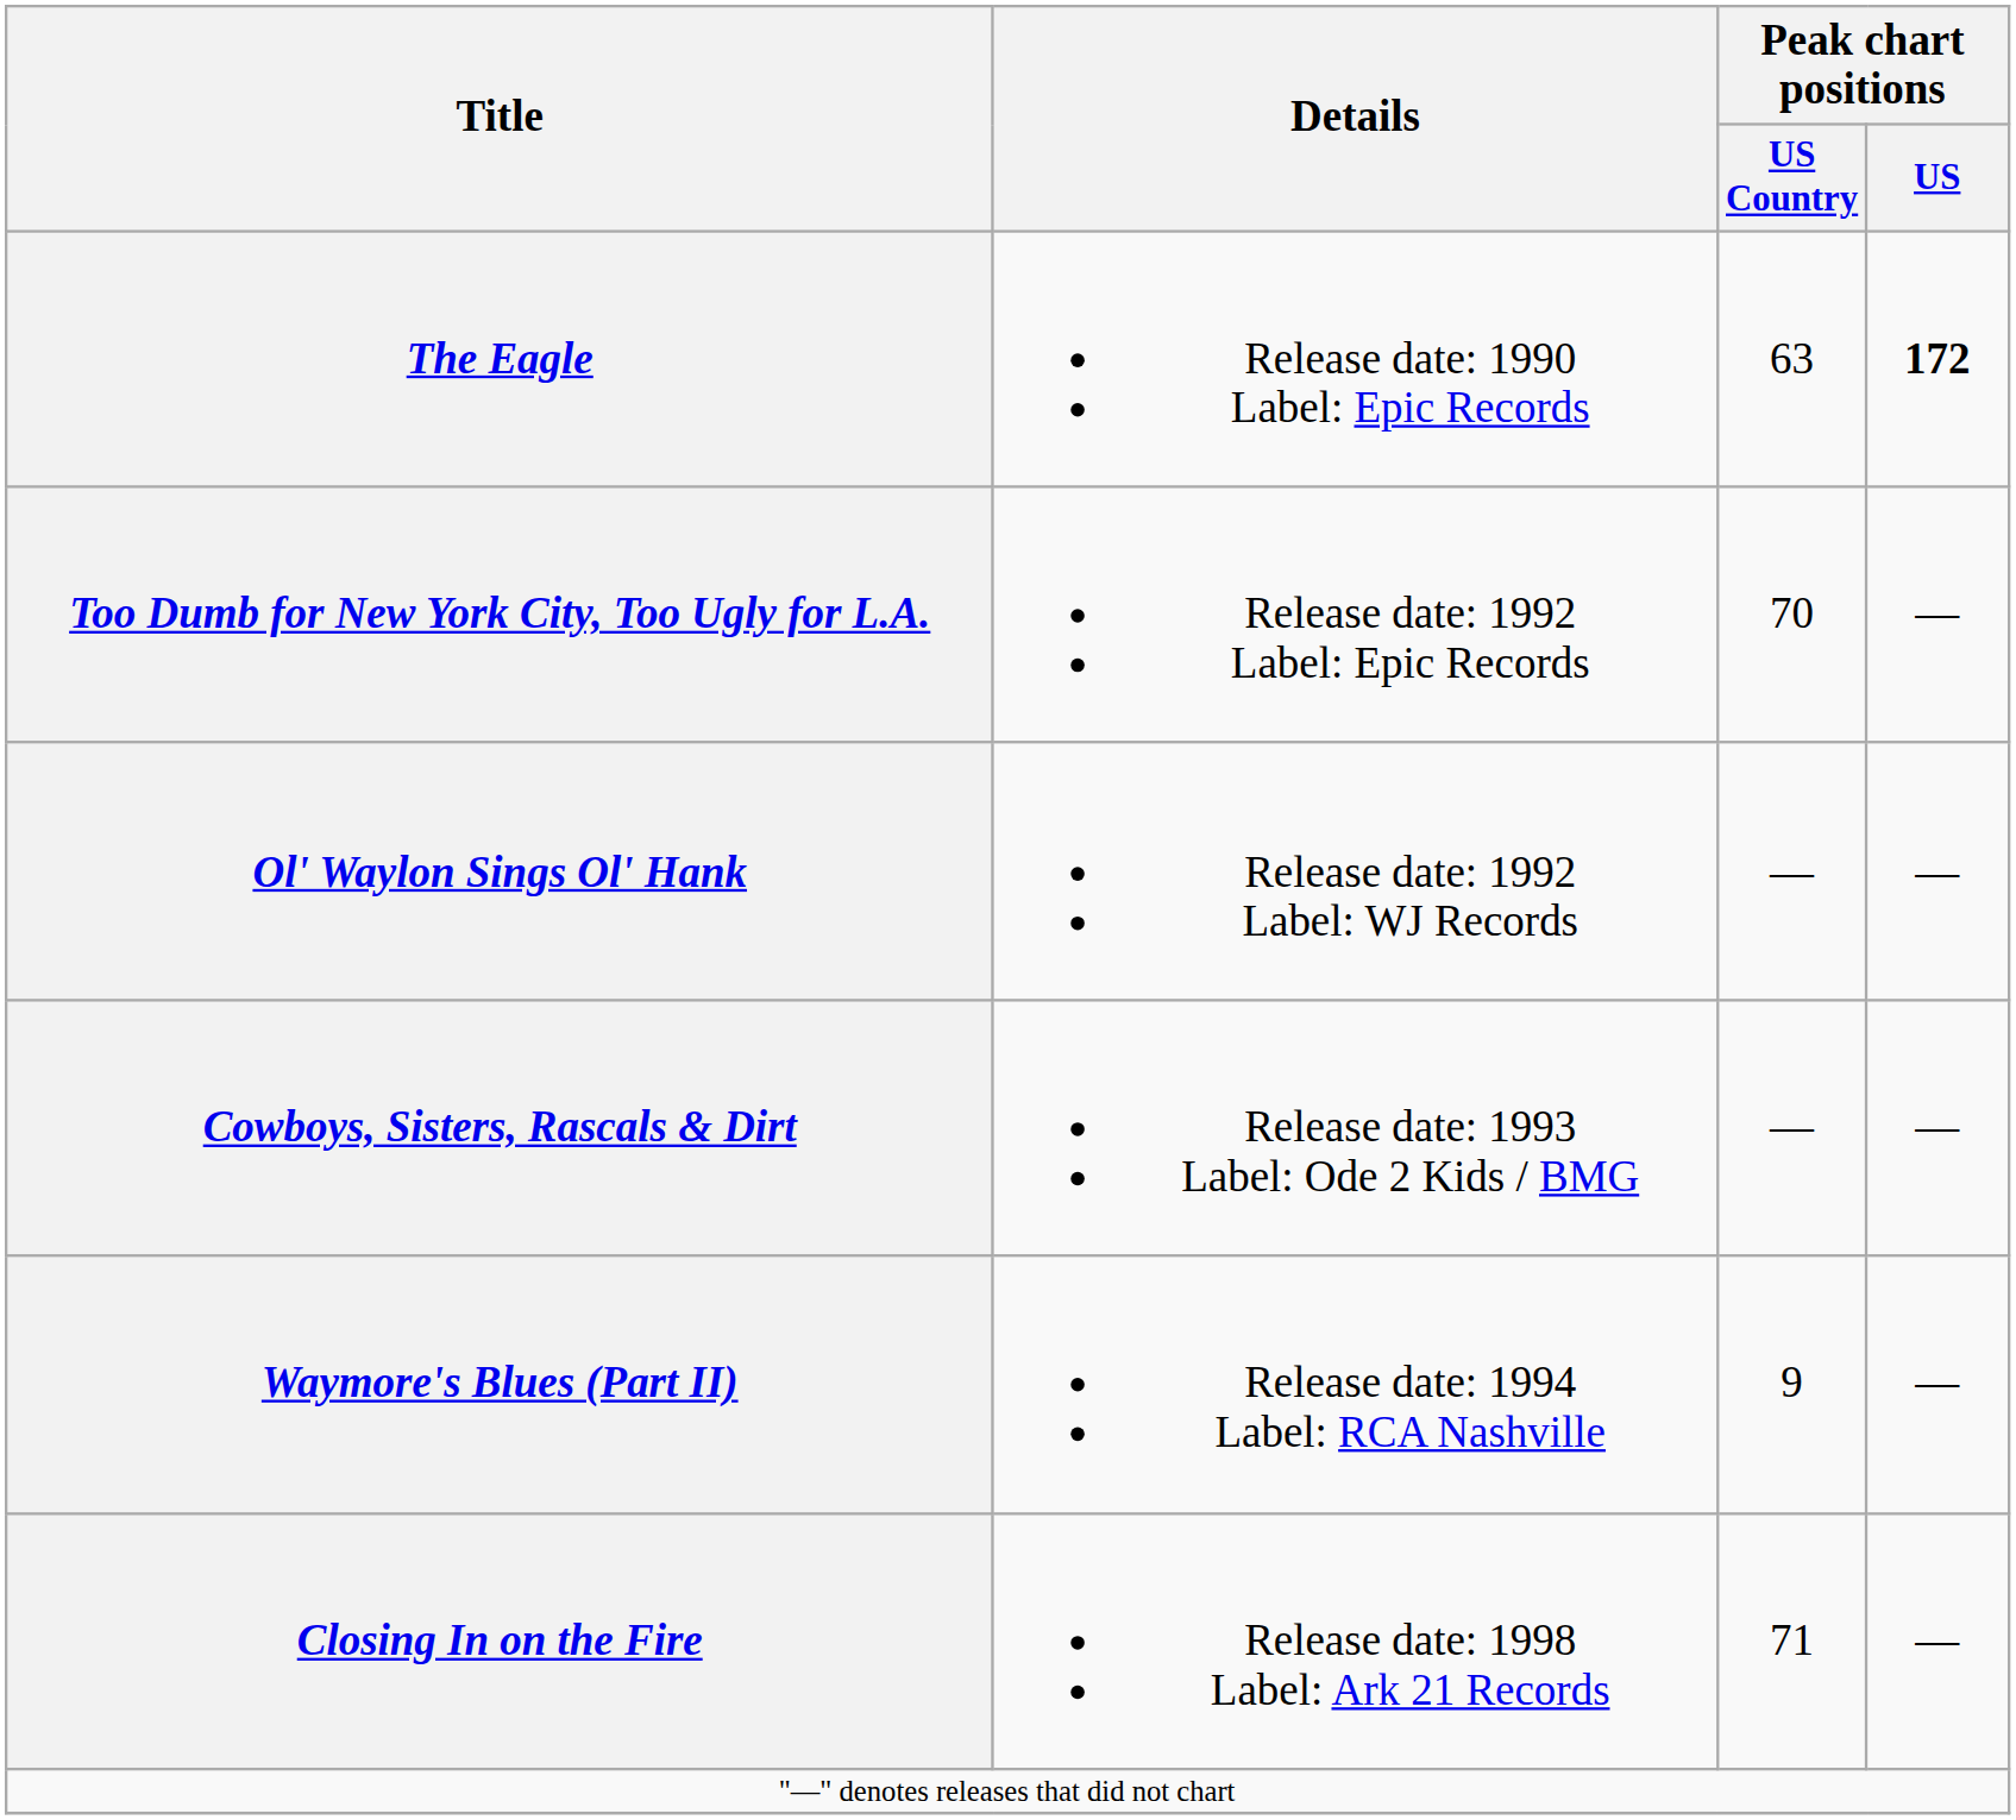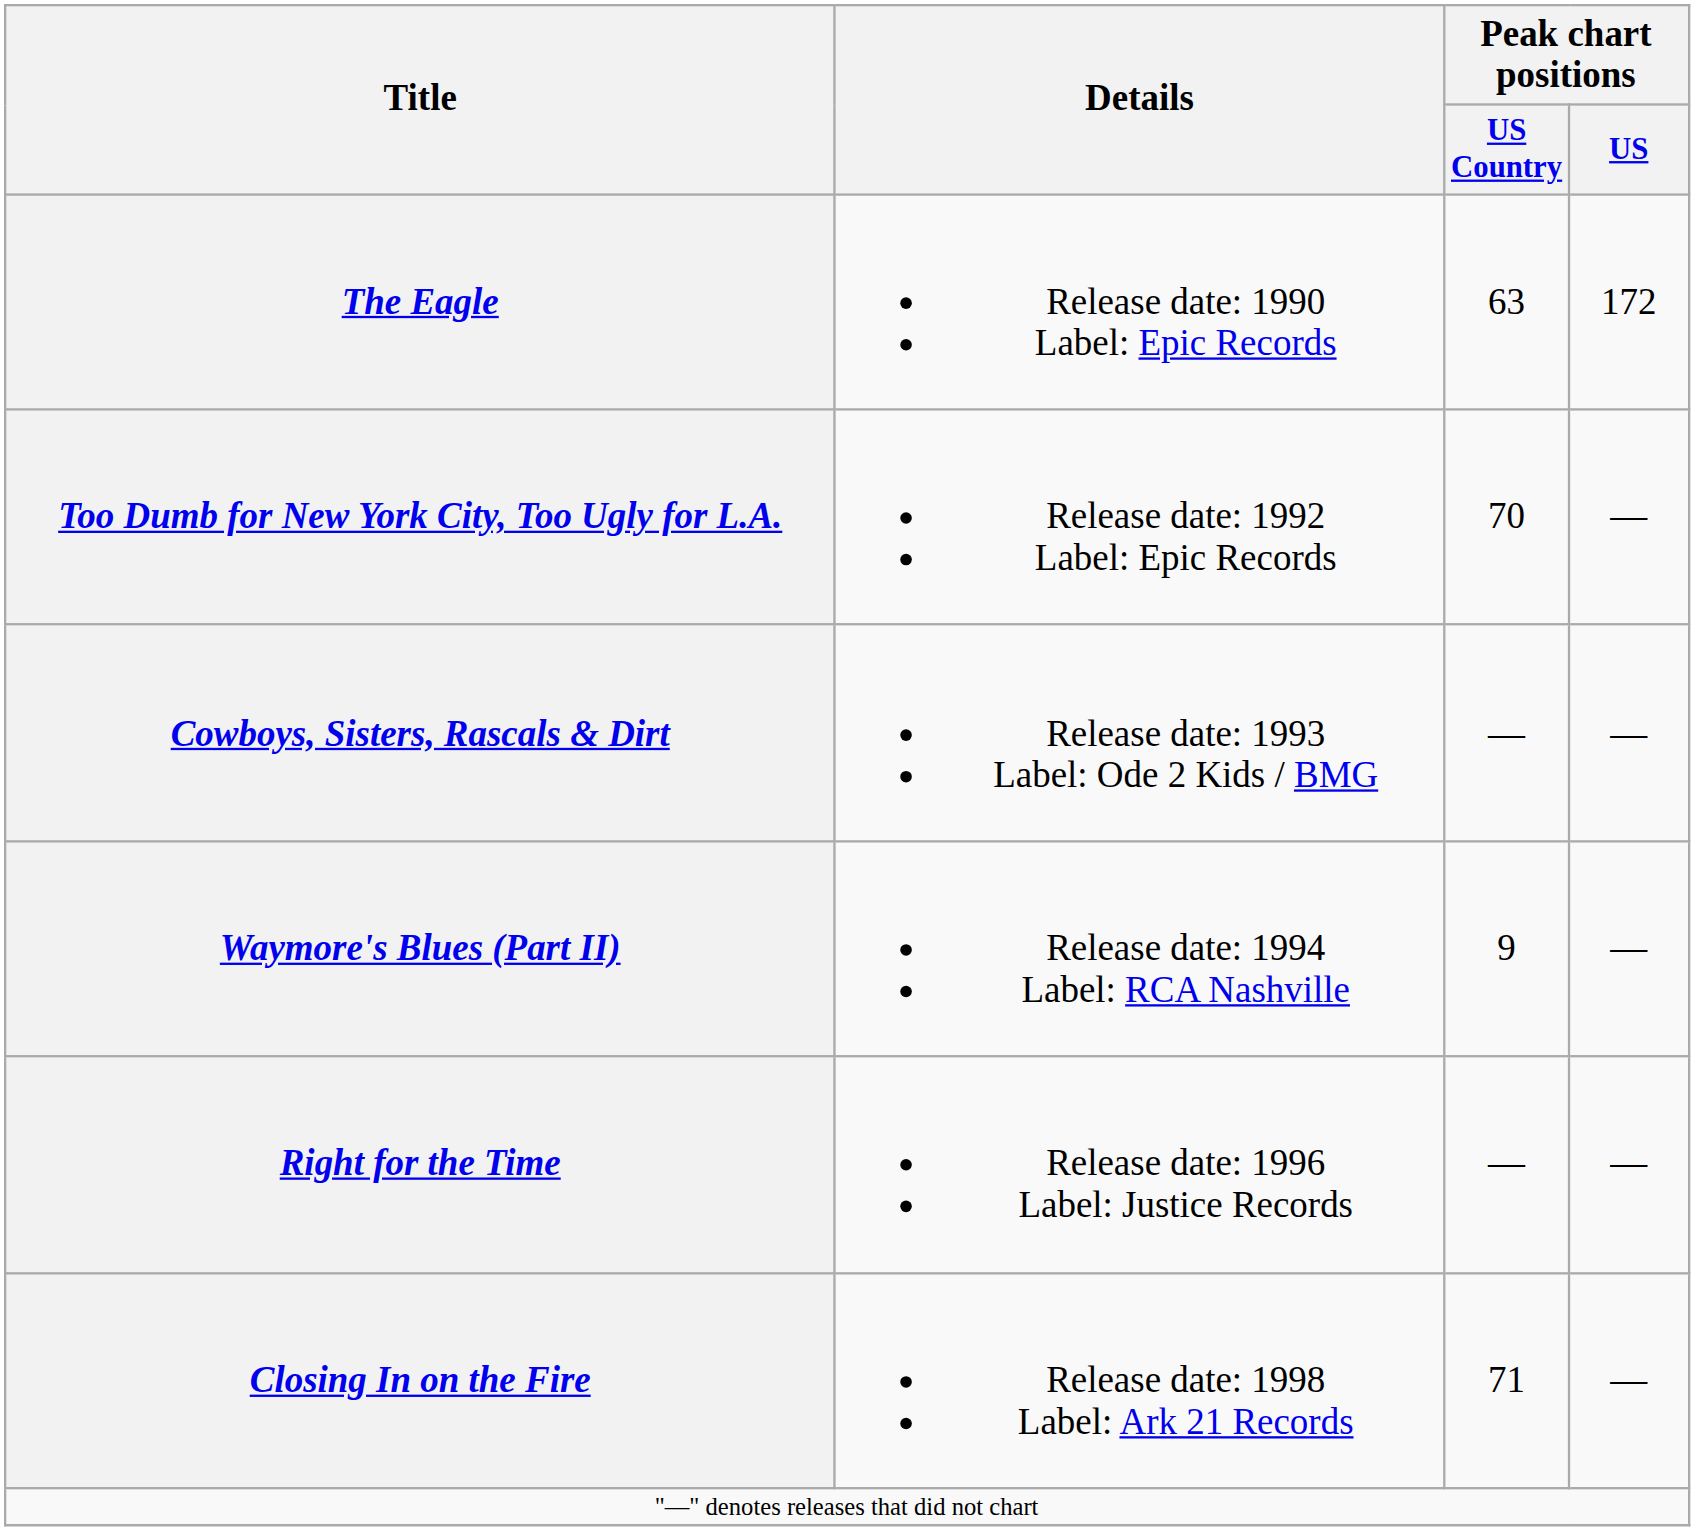The Eagle | Peak chart positions / US: bold -> normal
- row: Ol' Waylon Sings Ol' Hank | Release date: 1992 Label: WJ Records | — | —
+ row: Right for the Time | Release date: 1996 Label: Justice Records | — | —
